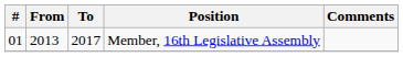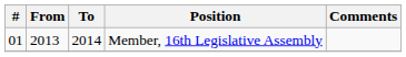Member, 16th Legislative Assembly | To: 2017 -> 2014
